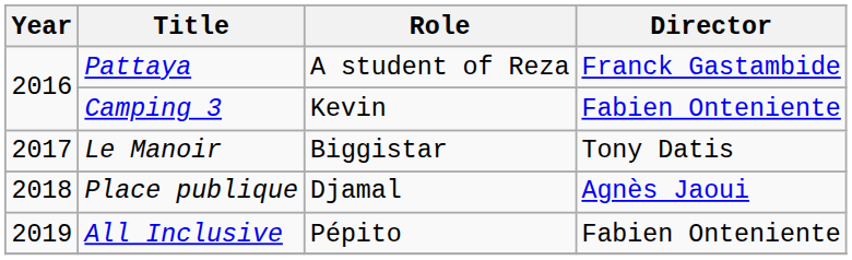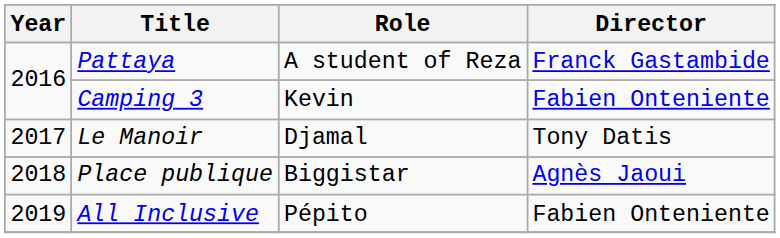Le Manoir | Role: Biggistar -> Djamal
Place publique | Role: Djamal -> Biggistar
